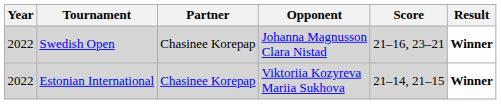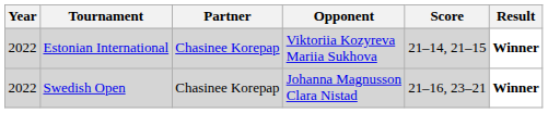rows swapped: Estonian International <-> Swedish Open
